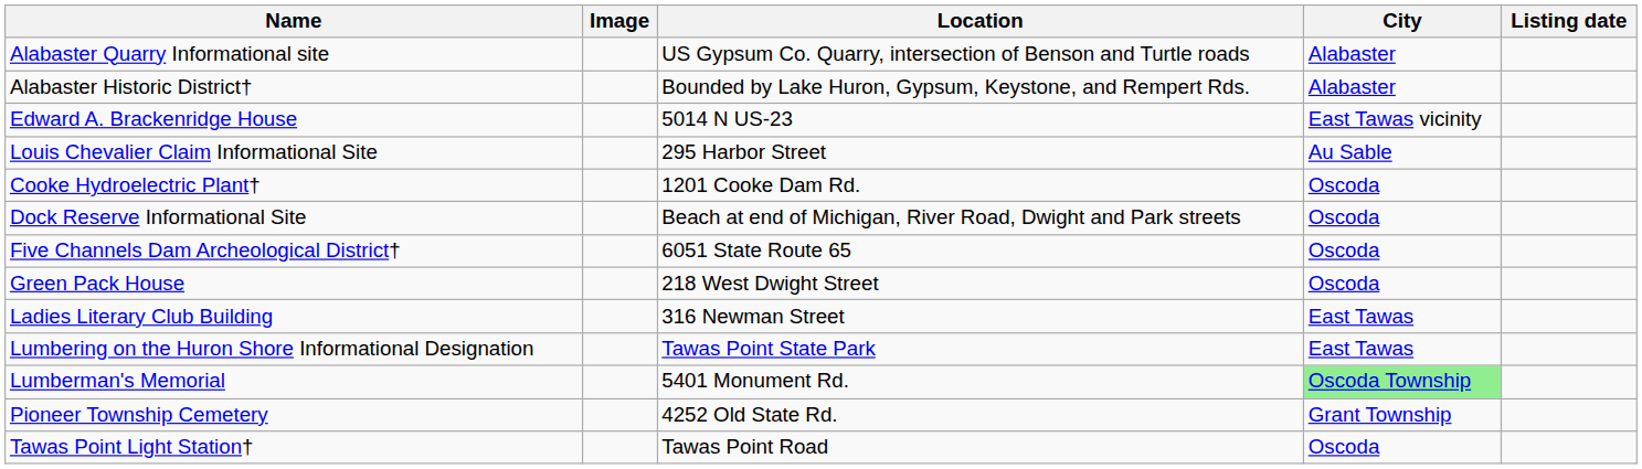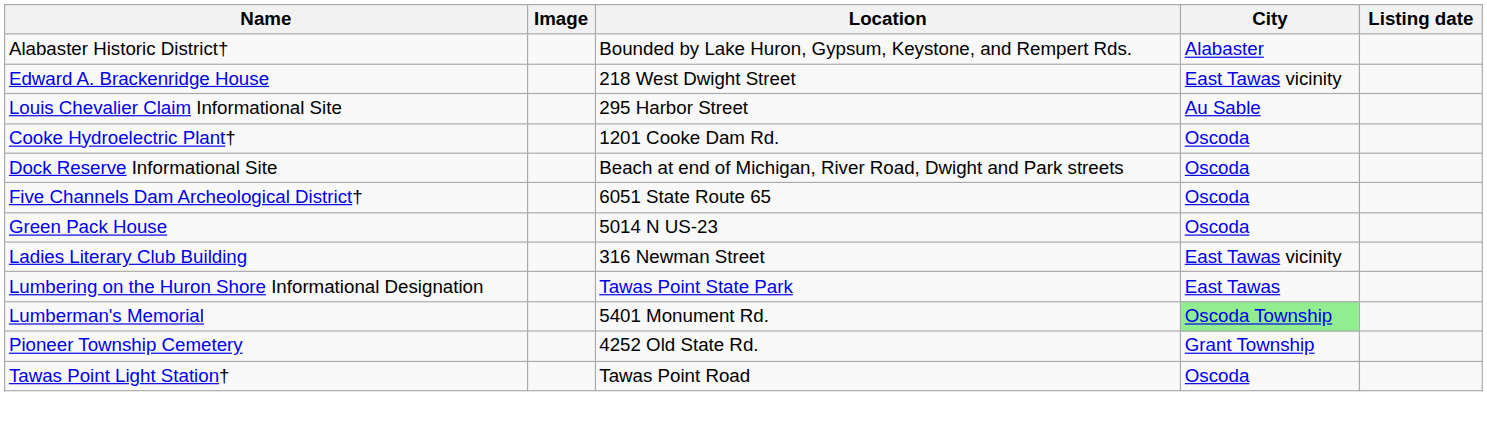- row: Alabaster Quarry Informational site | US Gypsum Co. Quarry, intersection of Benson and Turtle roads | Alabaster
Edward A. Brackenridge House | Location: 5014 N US-23 -> 218 West Dwight Street
Green Pack House | Location: 218 West Dwight Street -> 5014 N US-23
Ladies Literary Club Building | City: East Tawas -> East Tawas vicinity
